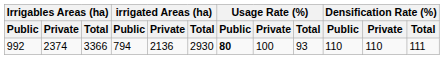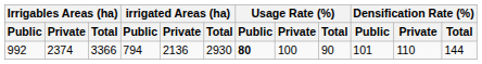992 | Usage Rate (%) / Total: 93 -> 90
992 | Densification Rate (%) / Public: 110 -> 101
992 | Densification Rate (%) / Total: 111 -> 144
